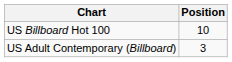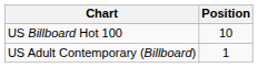US Adult Contemporary (Billboard) | Position: 3 -> 1
